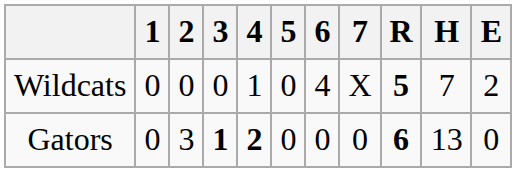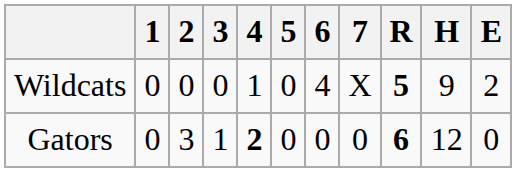Wildcats | H: 7 -> 9
Gators | 3: bold -> normal
Gators | H: 13 -> 12
